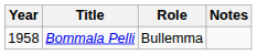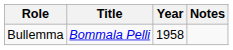columns swapped: Year <-> Role
